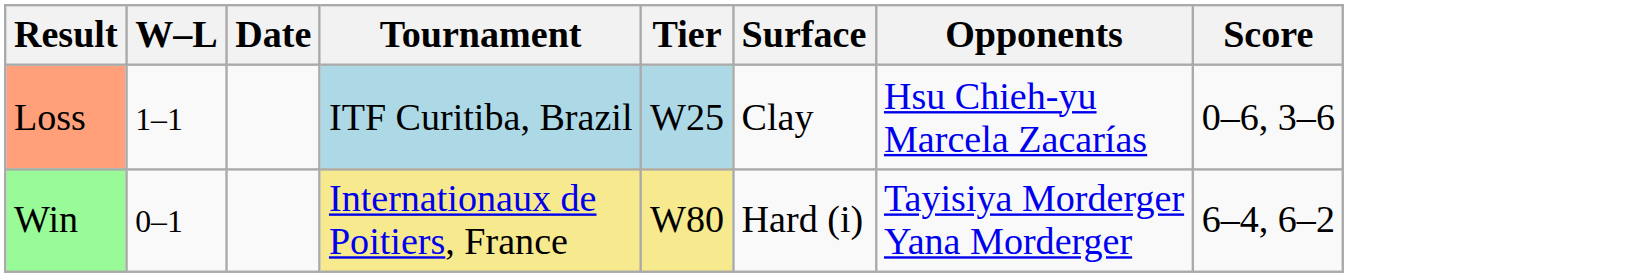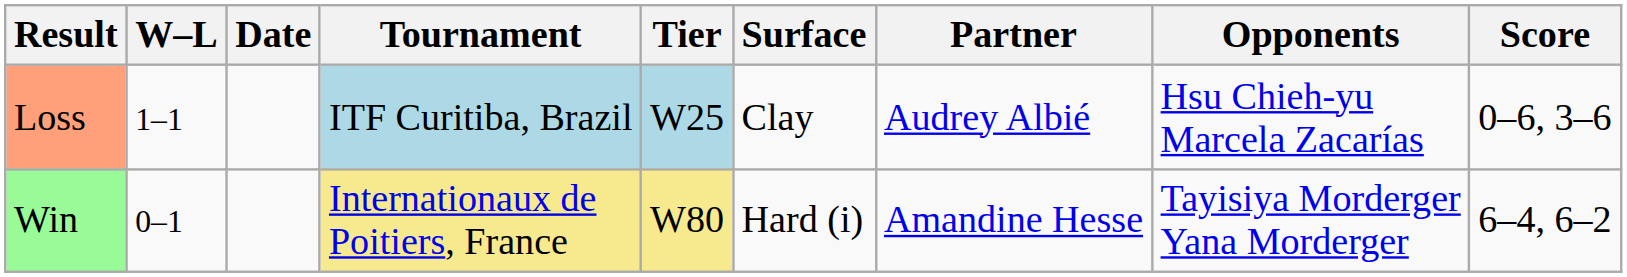+ column: Partner | Audrey Albié | Amandine Hesse
